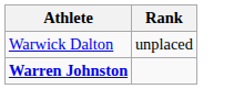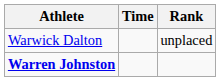+ column: Time
